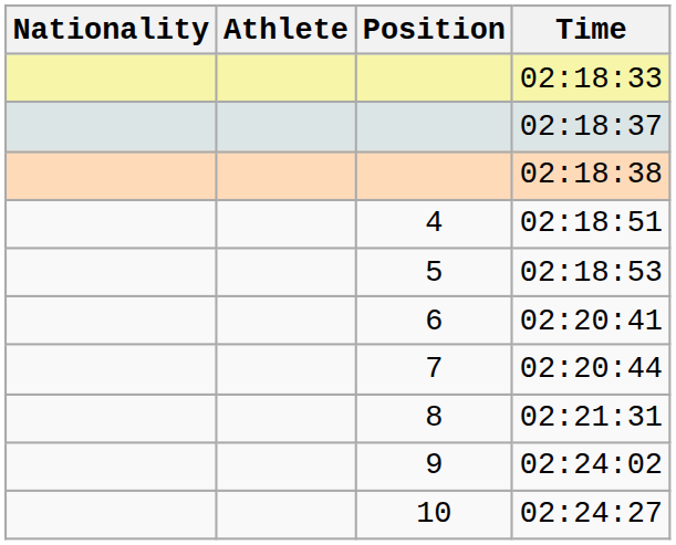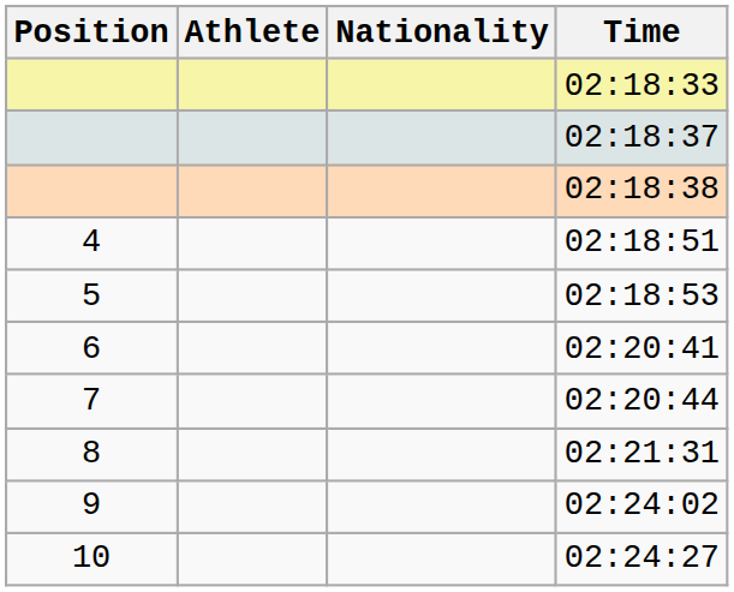columns swapped: Position <-> Nationality
